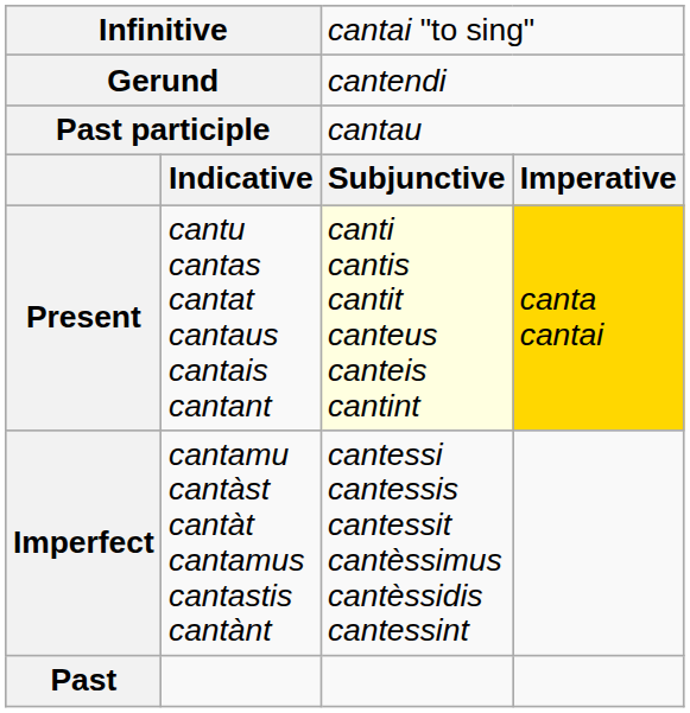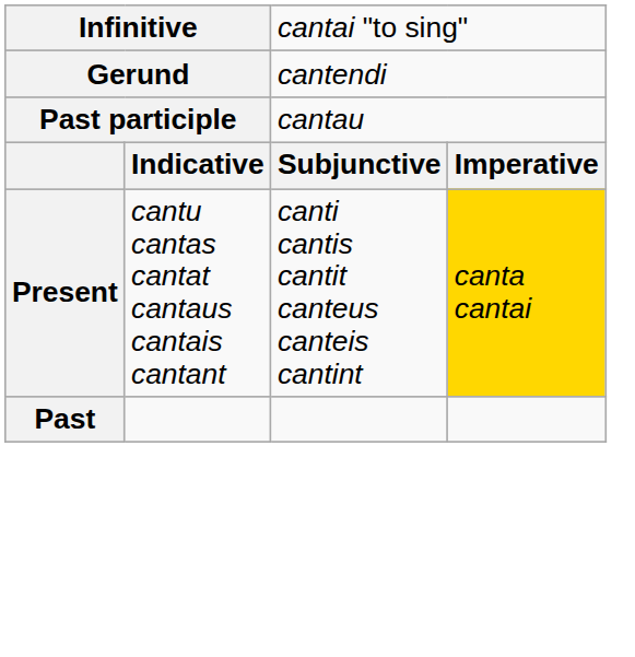Present | column 3: lightyellow background -> no background
- row: Imperfect | cantamu cantàst cantàt cantamus cantastis cantànt | cantessi cantessis cantessit cantèssimus cantèssidis cantessint
